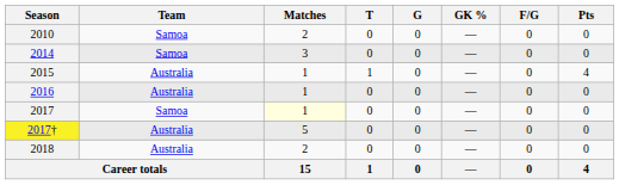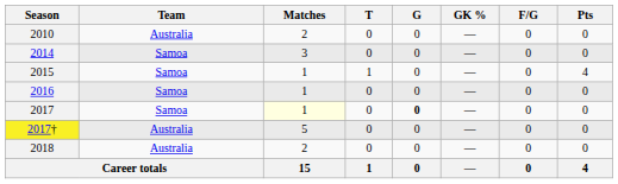2010 | Team: Samoa -> Australia
2015 | Team: Australia -> Samoa
2016 | Team: Australia -> Samoa
2017 | G: normal -> bold
